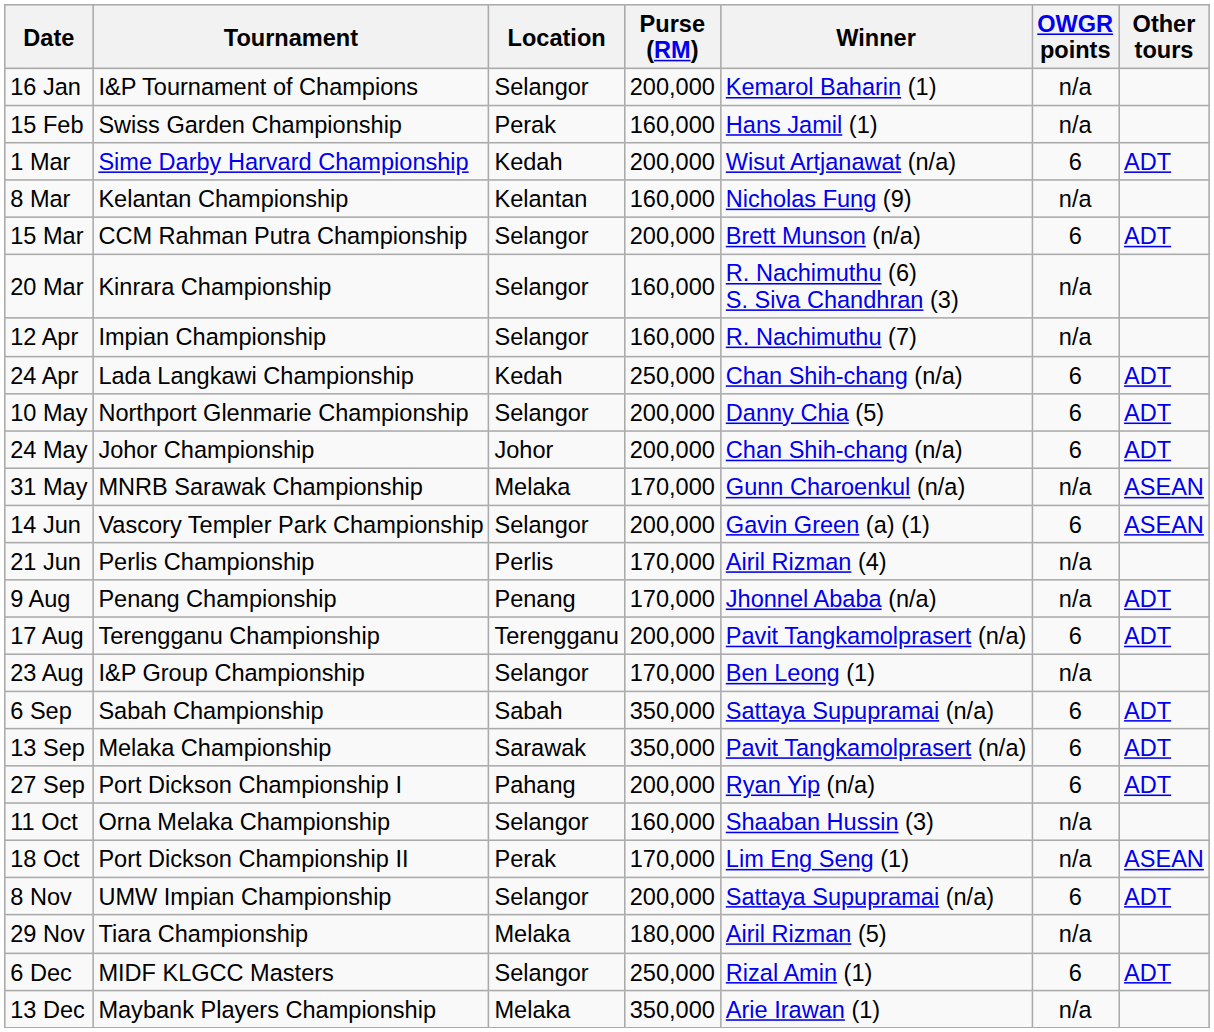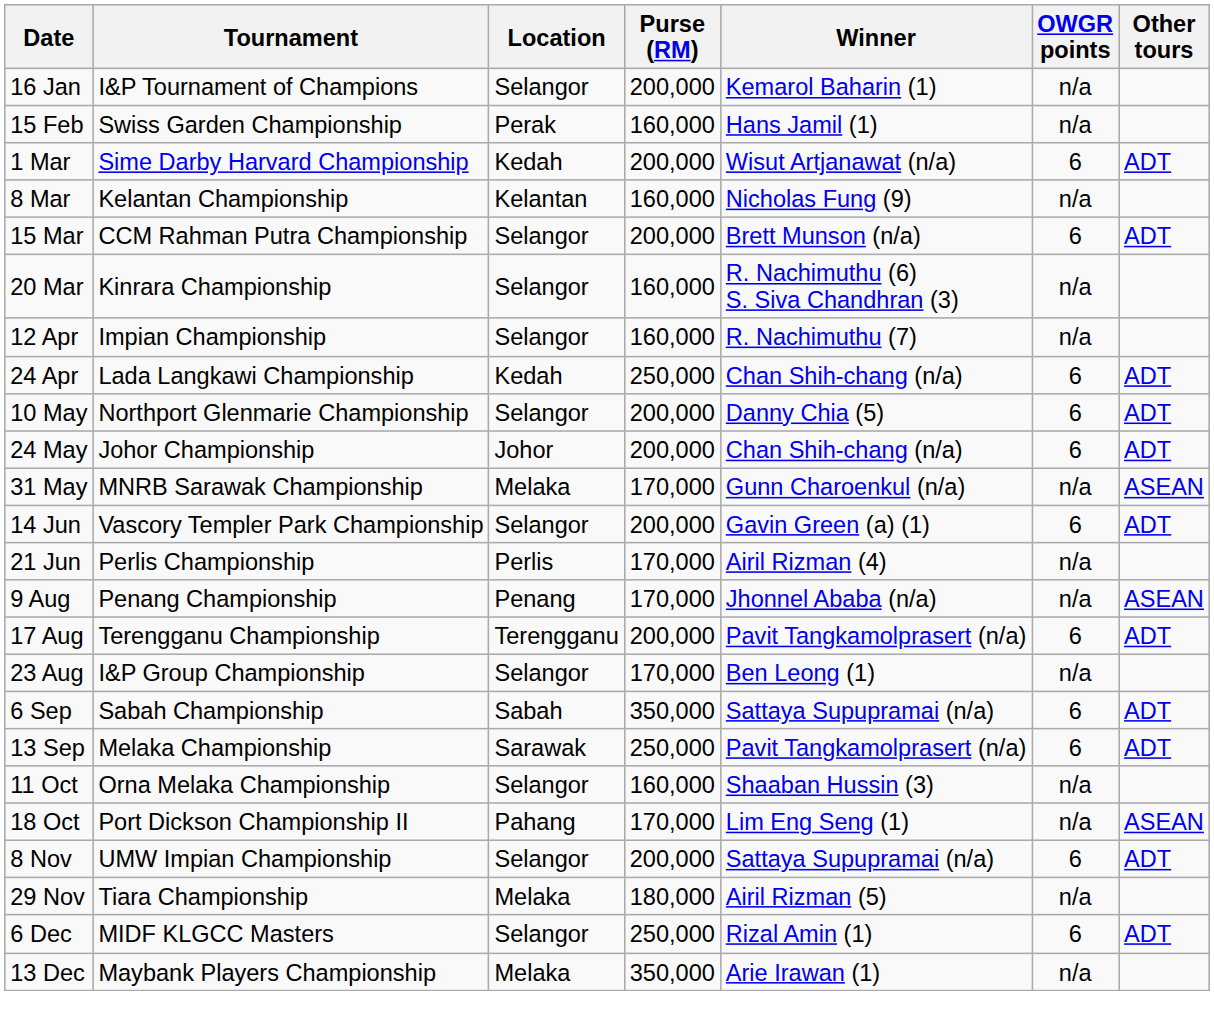14 Jun | Other tours: ASEAN -> ADT
9 Aug | Other tours: ADT -> ASEAN
13 Sep | Purse (RM): 350,000 -> 250,000
- row: 27 Sep | Port Dickson Championship I | Pahang | 200,000 | Ryan Yip (n/a) | 6 | ADT
18 Oct | Location: Perak -> Pahang
